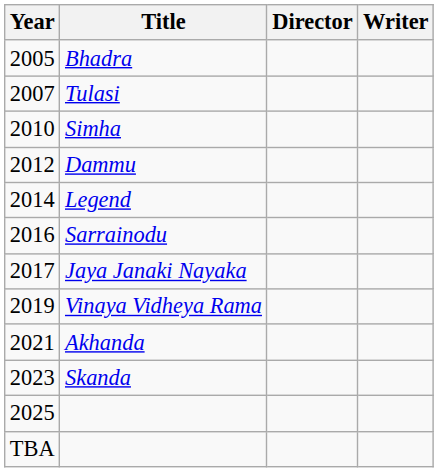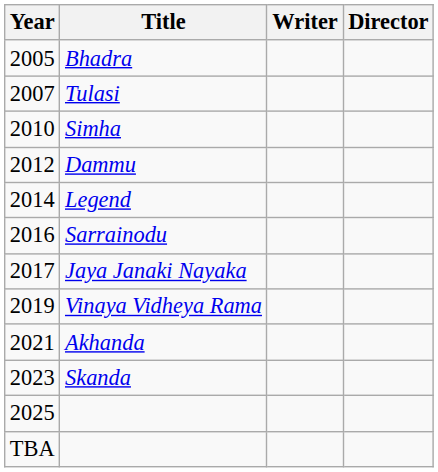columns swapped: Director <-> Writer
